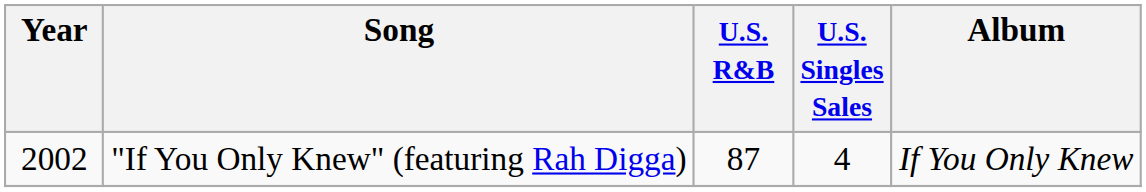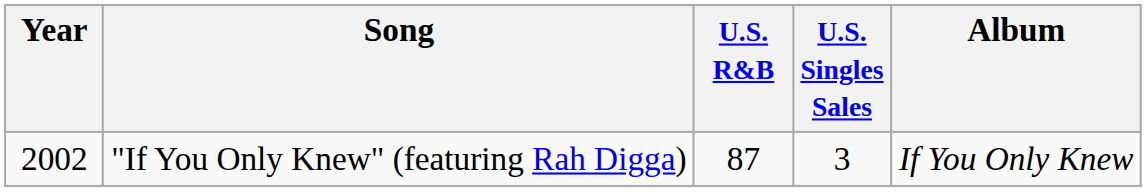"If You Only Knew" (featuring Rah Digga) | U.S. Singles Sales: 4 -> 3
